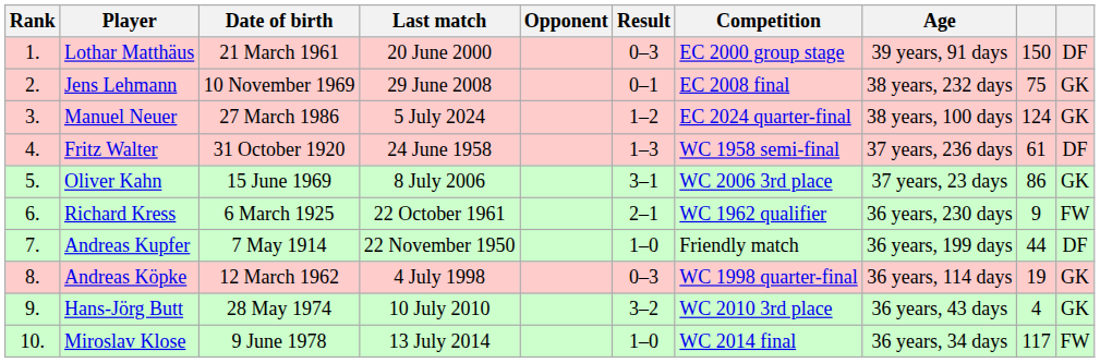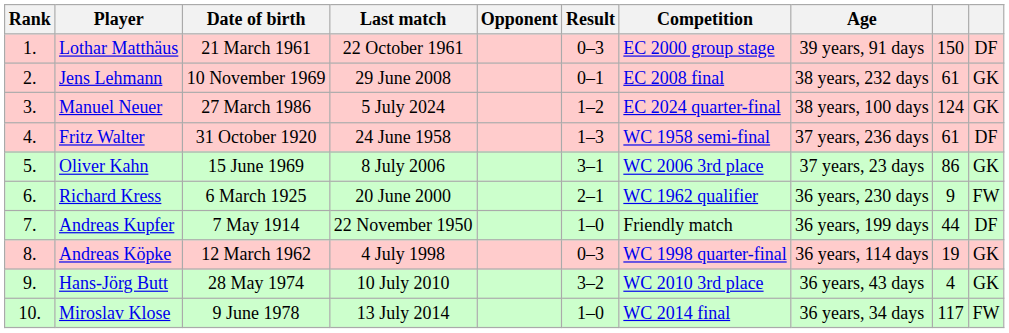Lothar Matthäus | Last match: 20 June 2000 -> 22 October 1961
Jens Lehmann | column 9: 75 -> 61
Richard Kress | Last match: 22 October 1961 -> 20 June 2000
